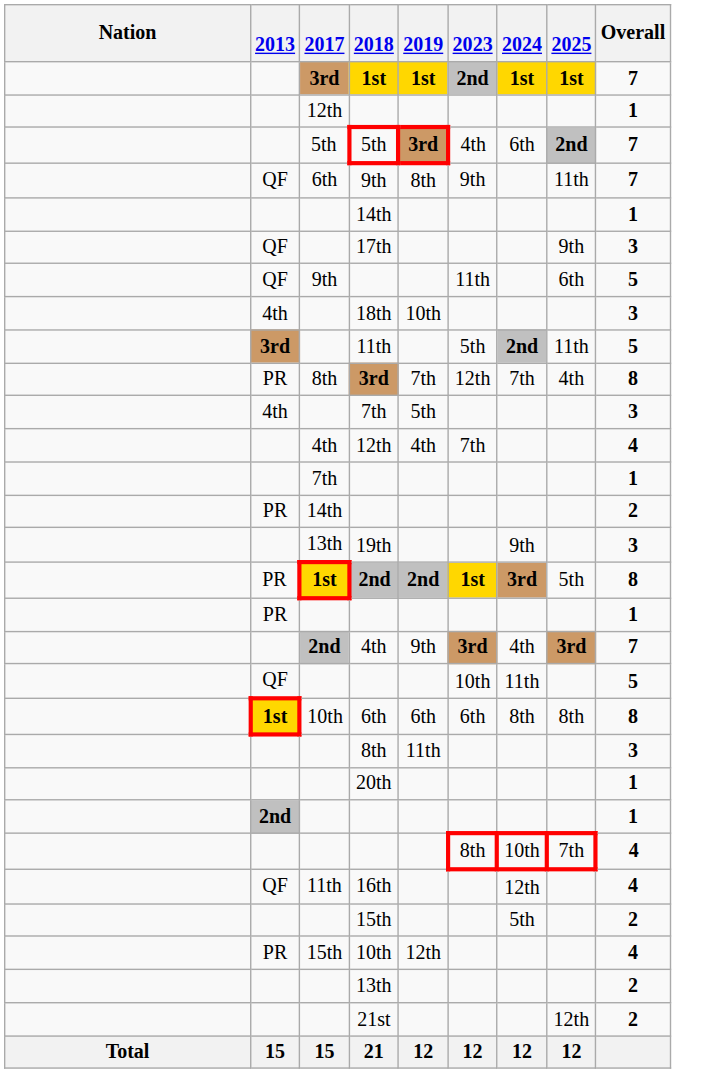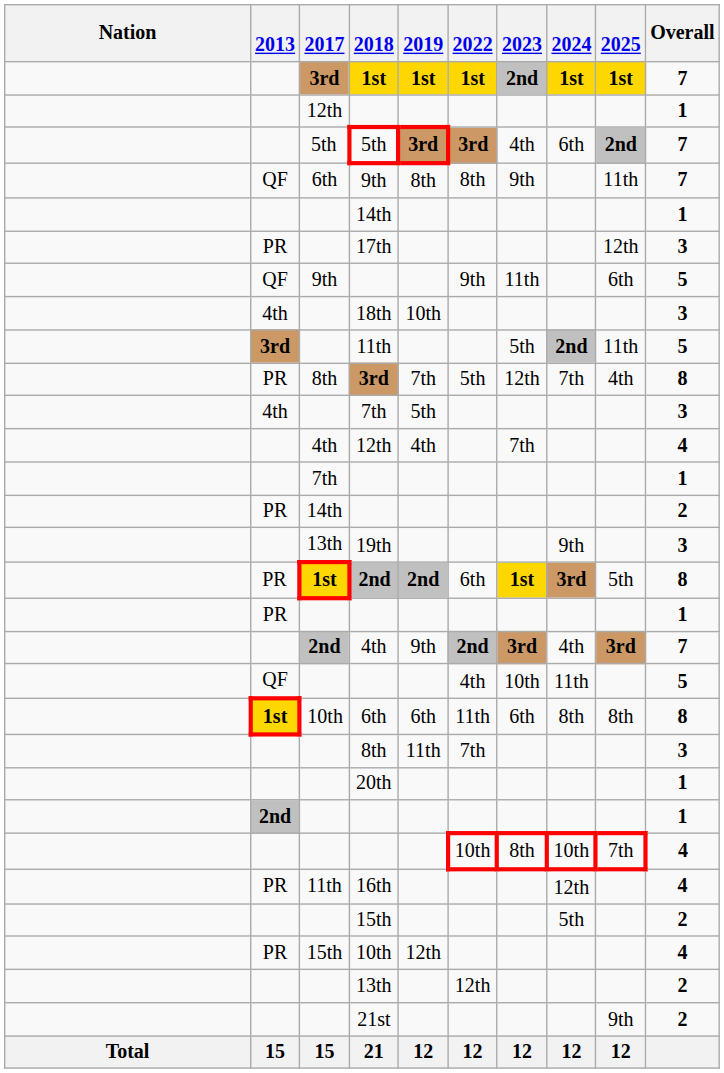+ column: 2022 | 1st | 3rd | 8th | 9th | 5th | 6th | 2nd | 4th | 11th | 7th | 10th | 12th | 12
17th | 2013: QF -> PR
17th | 2025: 9th -> 12th
16th | 2013: QF -> PR
21st | 2025: 12th -> 9th
